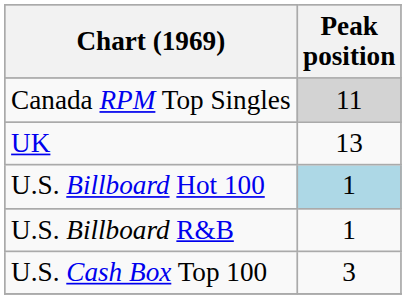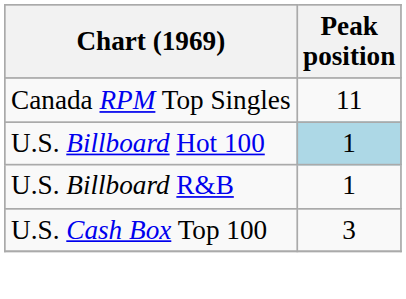Canada RPM Top Singles | Peak position: lightgrey background -> no background
- row: UK | 13
